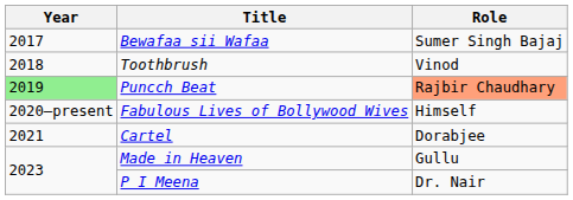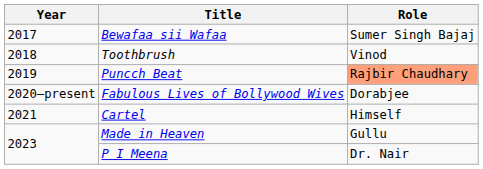Puncch Beat | Year: lightgreen background -> no background
Fabulous Lives of Bollywood Wives | Role: Himself -> Dorabjee
Cartel | Role: Dorabjee -> Himself
